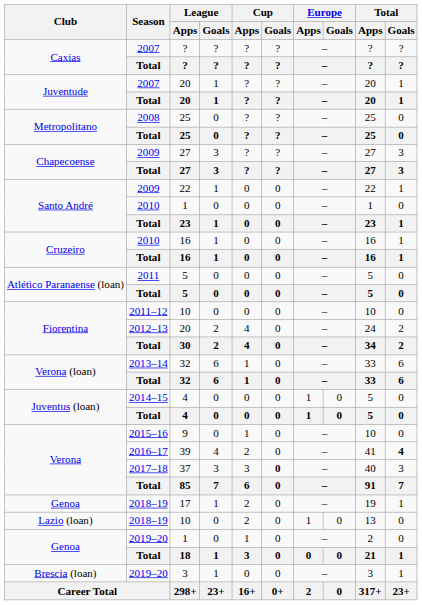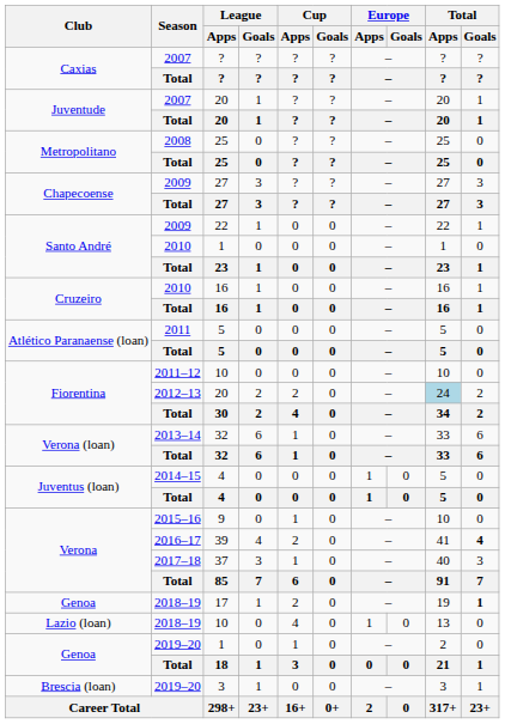Fiorentina / 20 | Cup / Apps: 4 -> 2
Fiorentina / 20 | Total / Apps: no background -> lightblue background
37 | Cup / Apps: 3 -> 1
37 | Cup / Goals: bold -> normal
17 | Total / Goals: normal -> bold
Lazio (loan) / 10 | Cup / Apps: 2 -> 4
